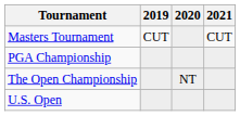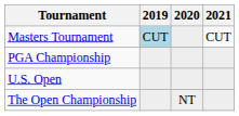Masters Tournament | 2019: no background -> lightblue background
rows swapped: U.S. Open <-> The Open Championship
